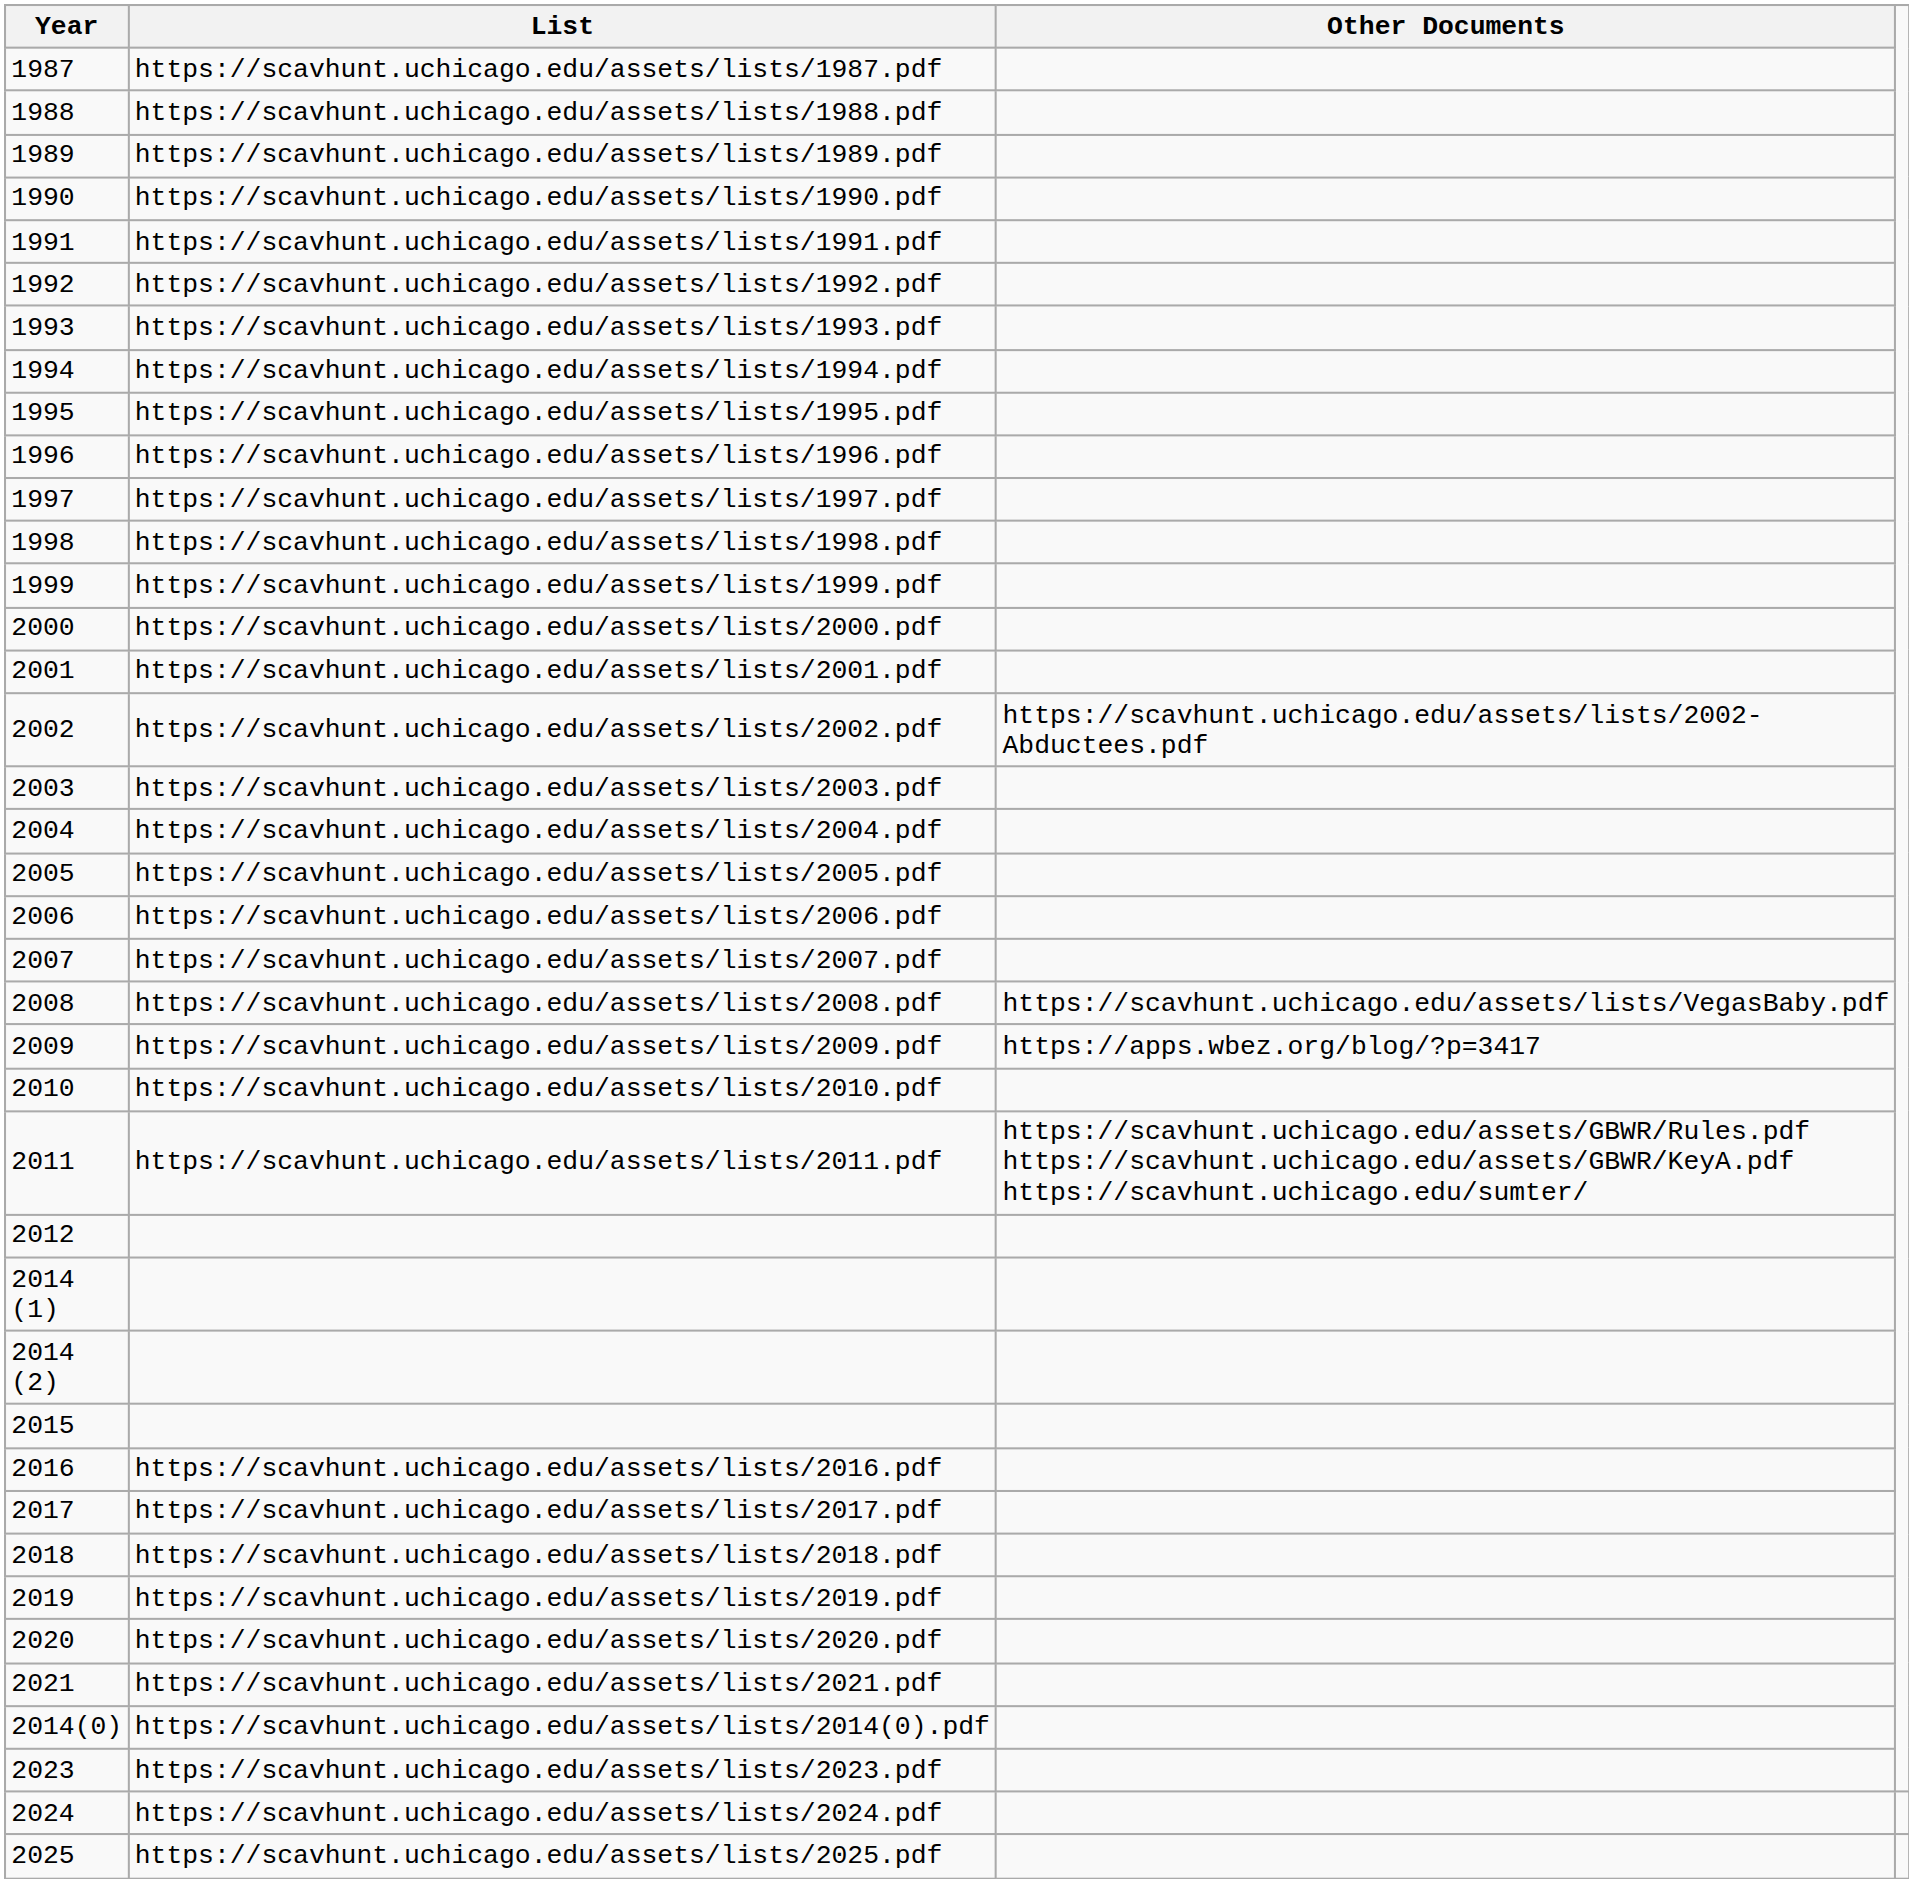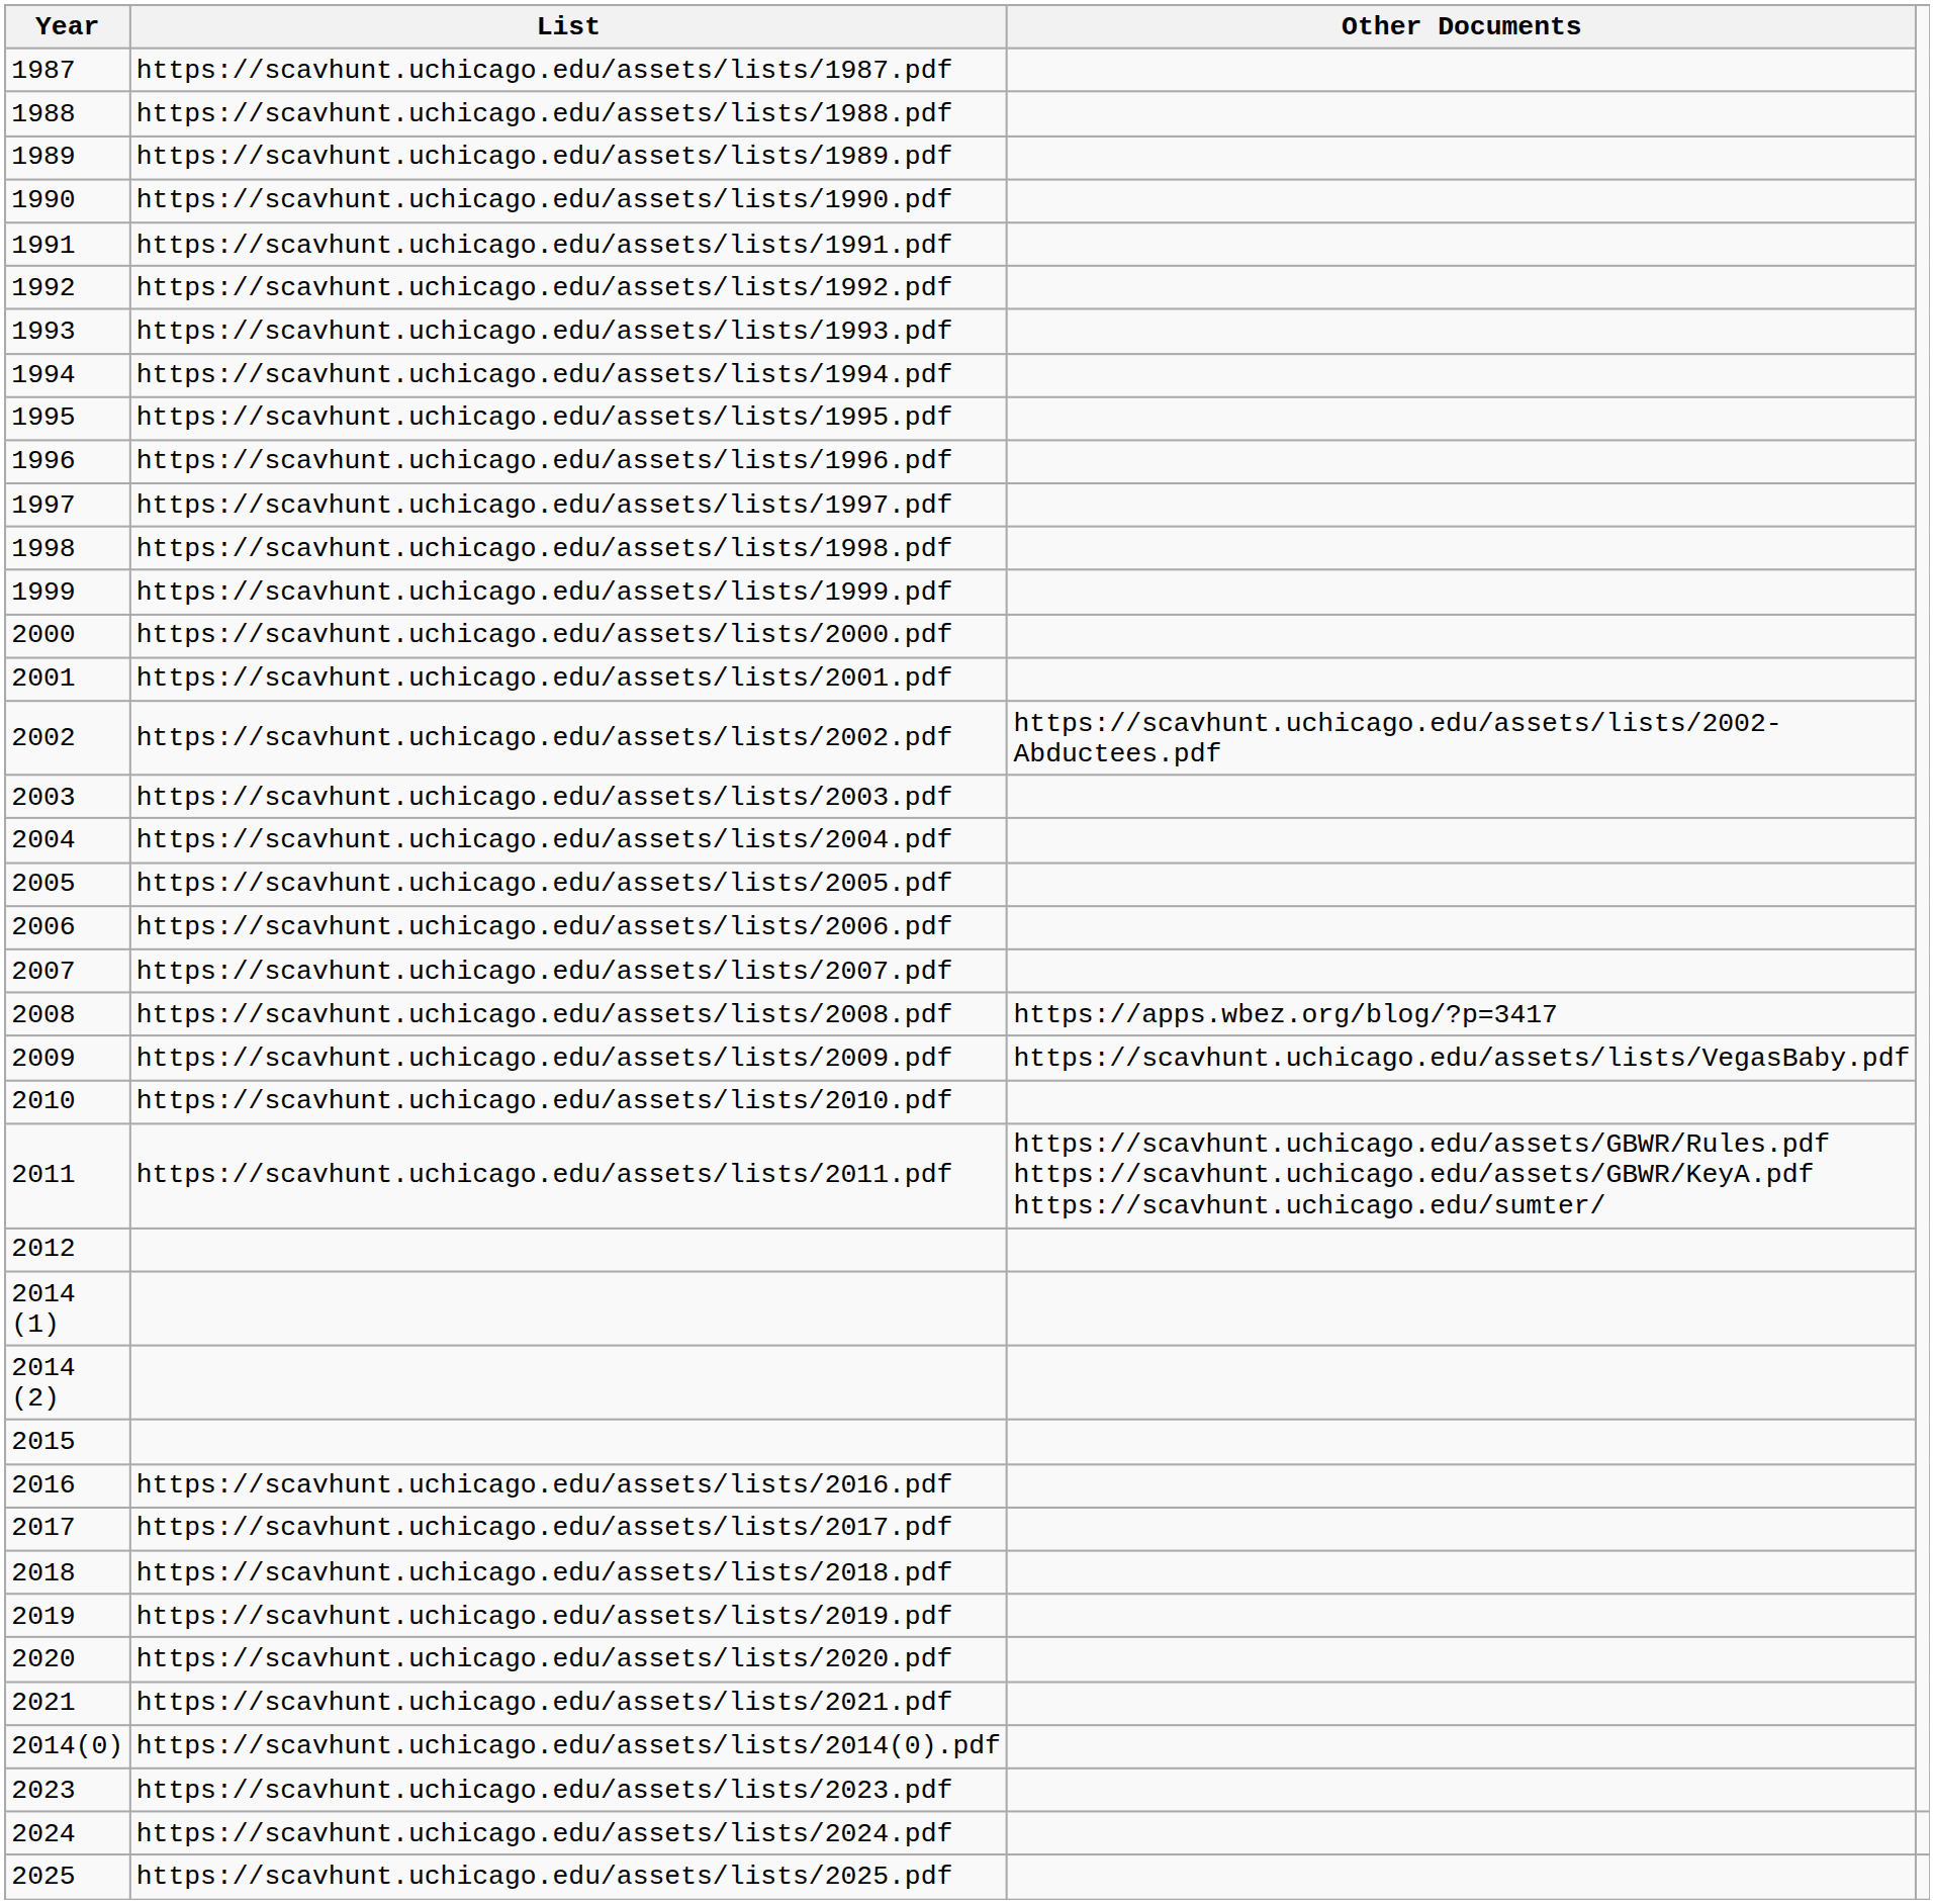https://scavhunt.uchicago.edu/assets/lists/2008.pdf | Other Documents: https://scavhunt.uchicago.edu/assets/lists/VegasBaby.pdf -> https://apps.wbez.org/blog/?p=3417
https://scavhunt.uchicago.edu/assets/lists/2009.pdf | Other Documents: https://apps.wbez.org/blog/?p=3417 -> https://scavhunt.uchicago.edu/assets/lists/VegasBaby.pdf
